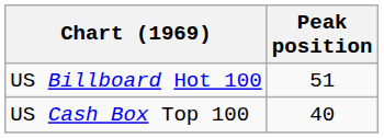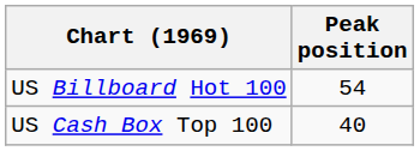US Billboard Hot 100 | Peak position: 51 -> 54
